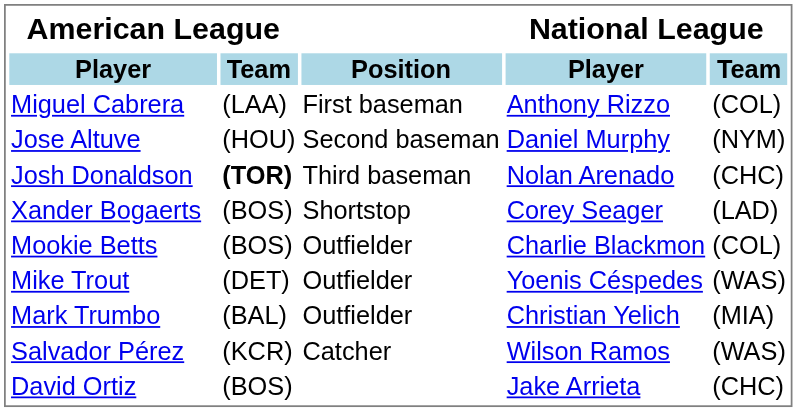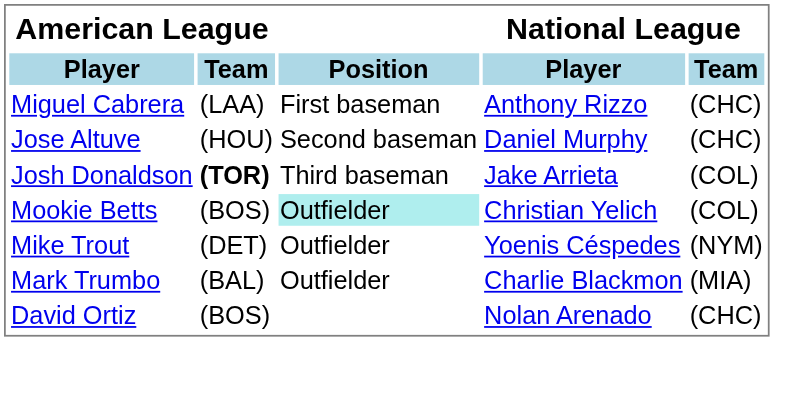Miguel Cabrera | National League / Team: (COL) -> (CHC)
Jose Altuve | National League / Team: (NYM) -> (CHC)
Josh Donaldson | National League / Player: Nolan Arenado -> Jake Arrieta
Josh Donaldson | National League / Team: (CHC) -> (COL)
- row: Xander Bogaerts | (BOS) | Shortstop | Corey Seager | (LAD)
Mookie Betts | Position: no background -> paleturquoise background
Mookie Betts | National League / Player: Charlie Blackmon -> Christian Yelich
Mike Trout | National League / Team: (WAS) -> (NYM)
Mark Trumbo | National League / Player: Christian Yelich -> Charlie Blackmon
- row: Salvador Pérez | (KCR) | Catcher | Wilson Ramos | (WAS)
David Ortiz | National League / Player: Jake Arrieta -> Nolan Arenado
